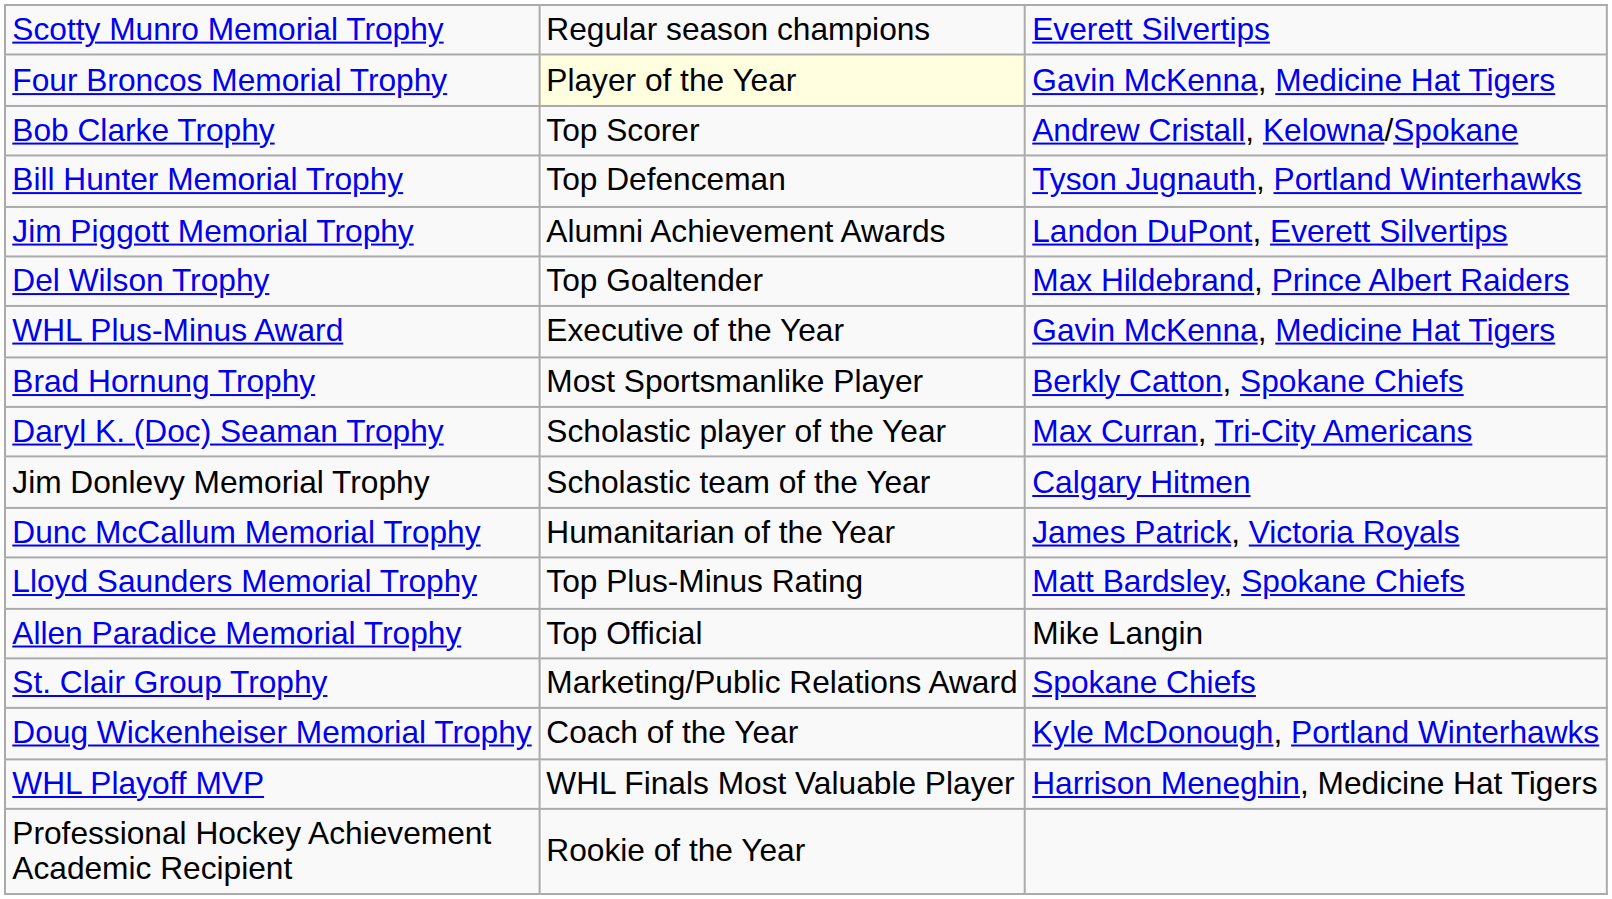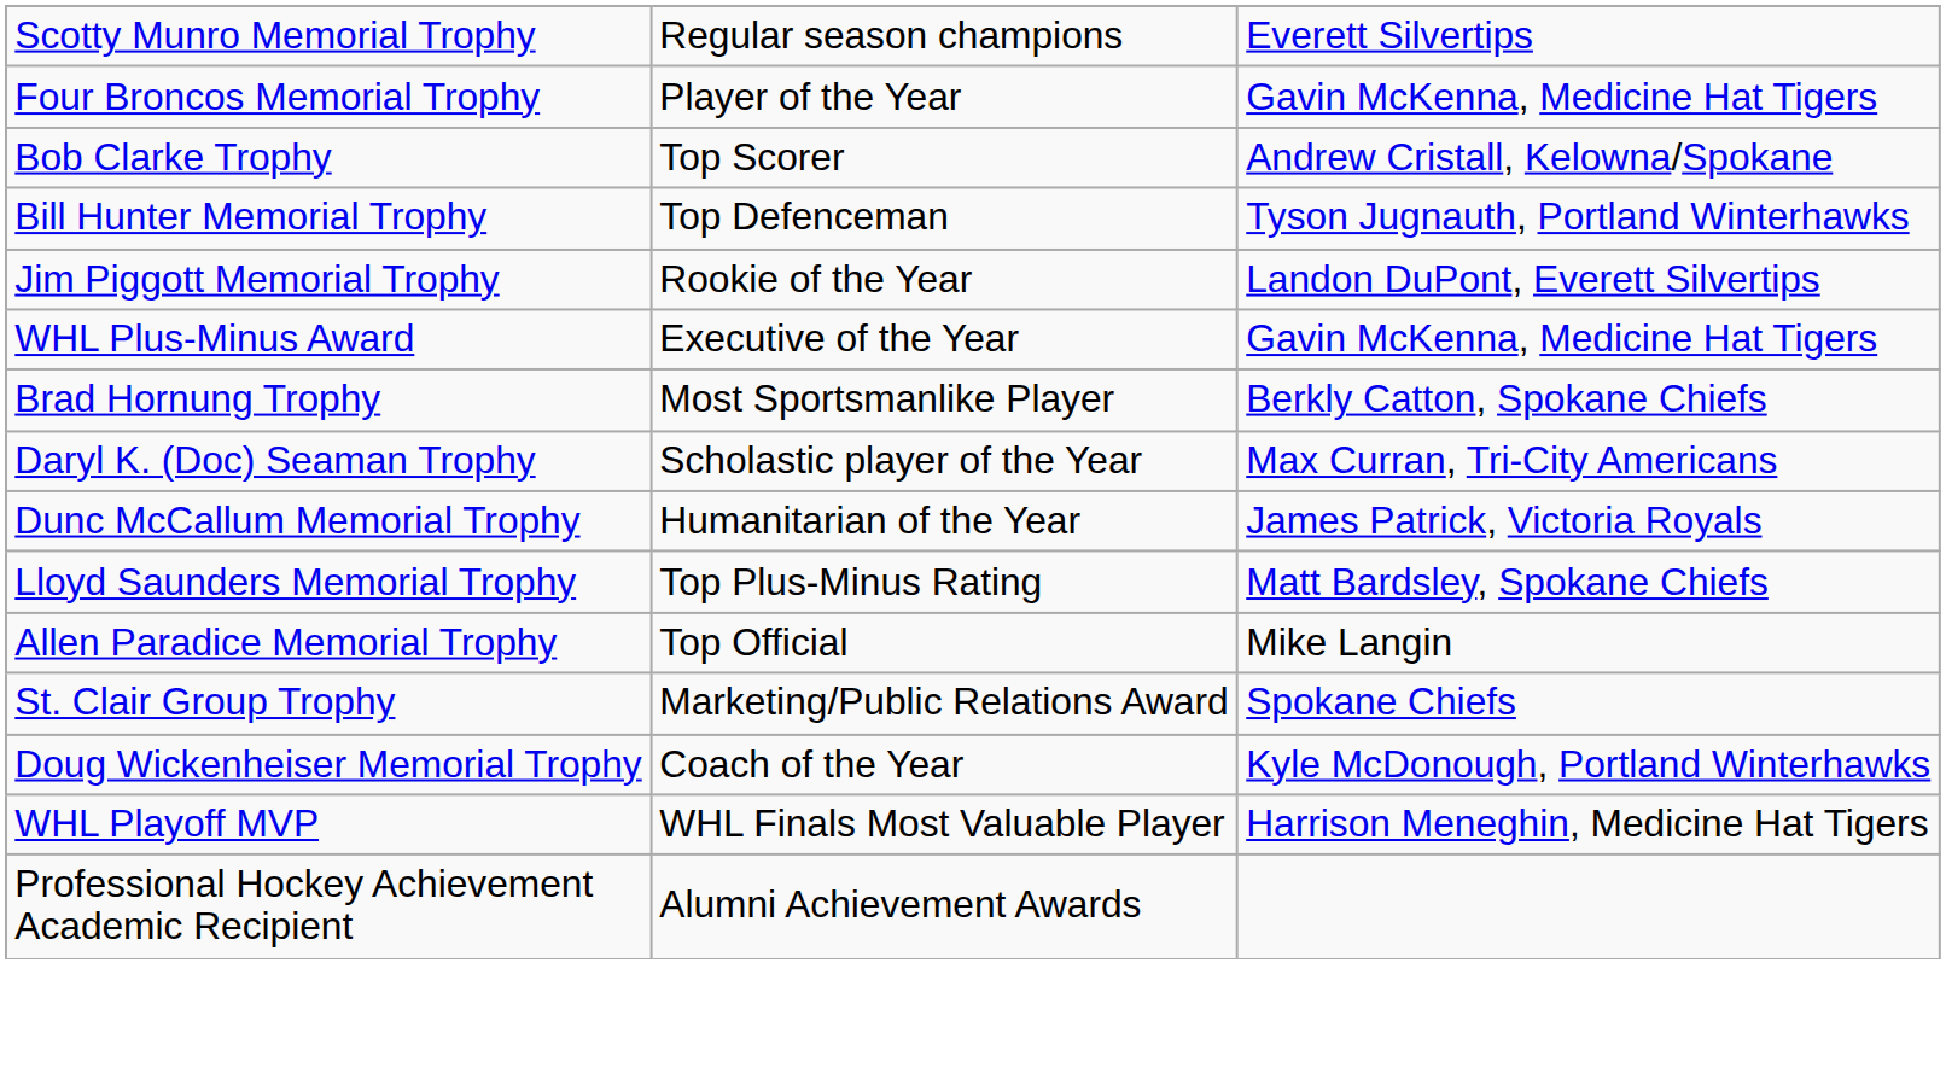Four Broncos Memorial Trophy | column 2: lightyellow background -> no background
Jim Piggott Memorial Trophy | column 2: Alumni Achievement Awards -> Rookie of the Year
- row: Del Wilson Trophy | Top Goaltender | Max Hildebrand, Prince Albert Raiders
- row: Jim Donlevy Memorial Trophy | Scholastic team of the Year | Calgary Hitmen
Professional Hockey Achievement Academic Recipient | column 2: Rookie of the Year -> Alumni Achievement Awards
